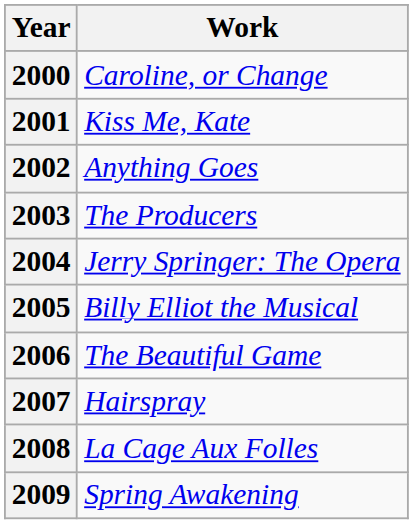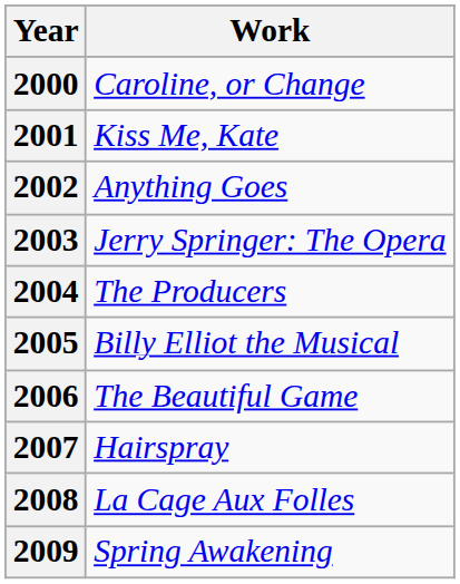2003 | Work: The Producers -> Jerry Springer: The Opera
2004 | Work: Jerry Springer: The Opera -> The Producers
